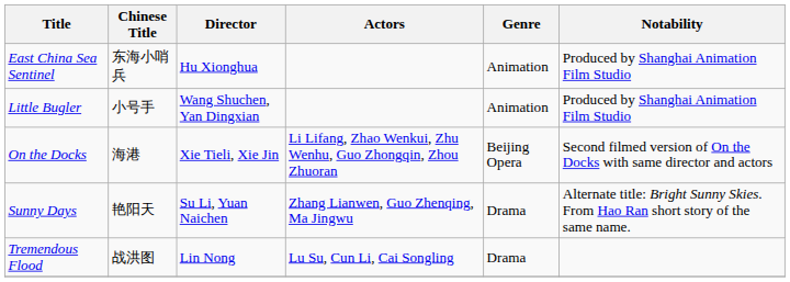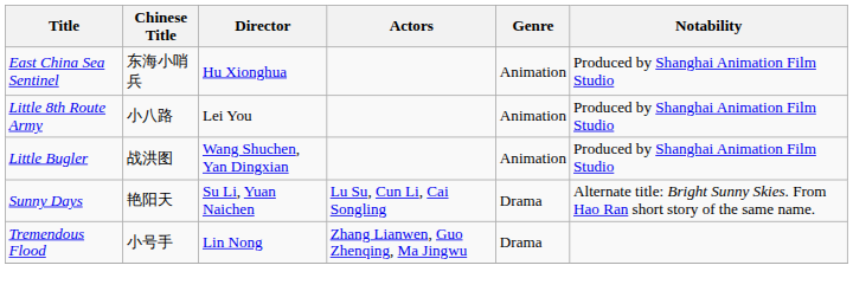+ row: Little 8th Route Army | 小八路 | Lei You | Animation | Produced by Shanghai Animation Film Studio
Little Bugler | Chinese Title: 小号手 -> 战洪图
- row: On the Docks | 海港 | Xie Tieli, Xie Jin | Li Lifang, Zhao Wenkui, Zhu Wenhu, Guo Zhongqin, Zhou Zhuoran | Beijing Opera | Second filmed version of On the Docks with same director and actors
Sunny Days | Actors: Zhang Lianwen, Guo Zhenqing, Ma Jingwu -> Lu Su, Cun Li, Cai Songling
Tremendous Flood | Chinese Title: 战洪图 -> 小号手
Tremendous Flood | Actors: Lu Su, Cun Li, Cai Songling -> Zhang Lianwen, Guo Zhenqing, Ma Jingwu
